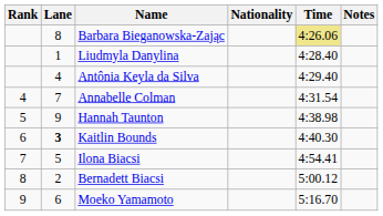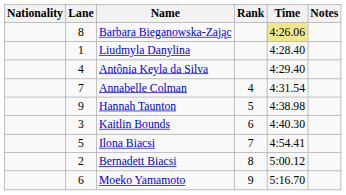columns swapped: Rank <-> Nationality
Kaitlin Bounds | Lane: bold -> normal
